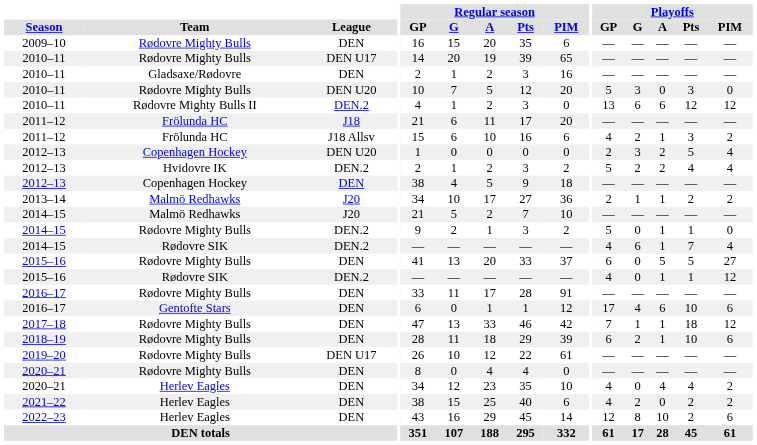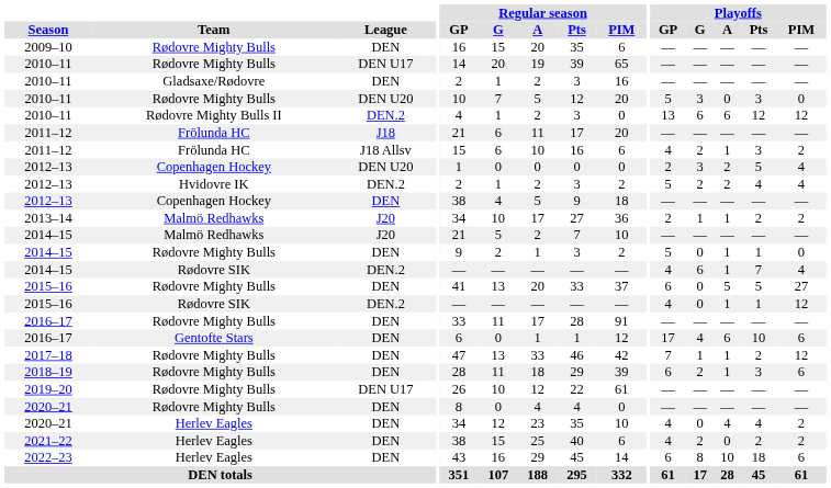2014–15 / Rødovre Mighty Bulls | League: DEN.2 -> DEN
2017–18 | Playoffs / Pts: 18 -> 2
2018–19 | Playoffs / Pts: 10 -> 3
2022–23 | Playoffs / GP: 12 -> 6
2022–23 | Playoffs / Pts: 2 -> 18
